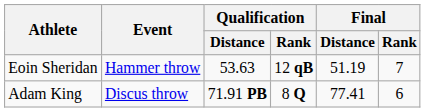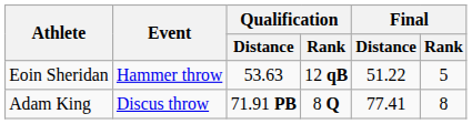Eoin Sheridan | Final / Distance: 51.19 -> 51.22
Eoin Sheridan | Final / Rank: 7 -> 5
Adam King | Final / Rank: 6 -> 8
